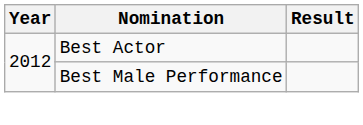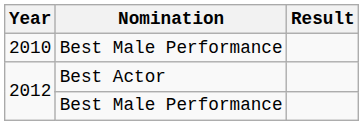+ row: 2010 | Best Male Performance
